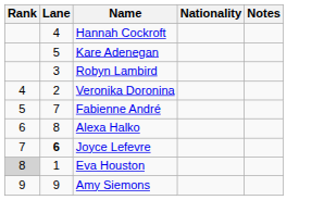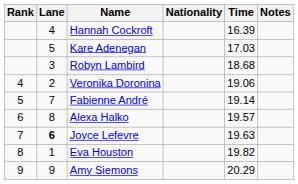+ column: Time | 16.39 | 17.03 | 18.68 | 19.06 | 19.14 | 19.57 | 19.63 | 19.82 | 20.29
Eva Houston | Rank: lightgrey background -> no background
